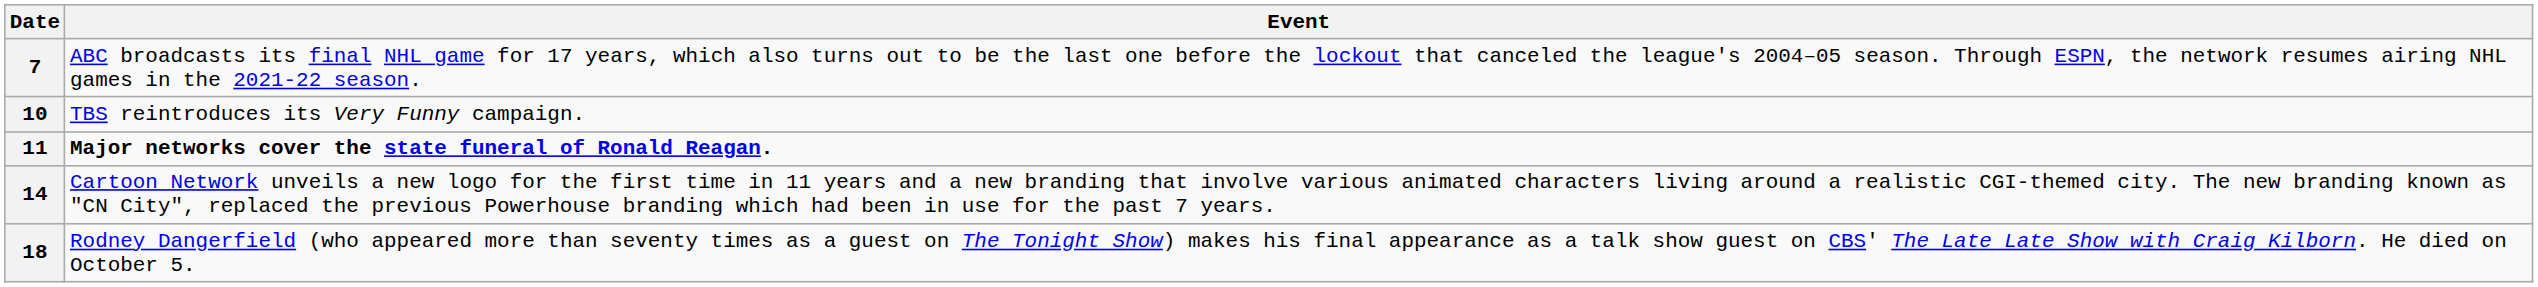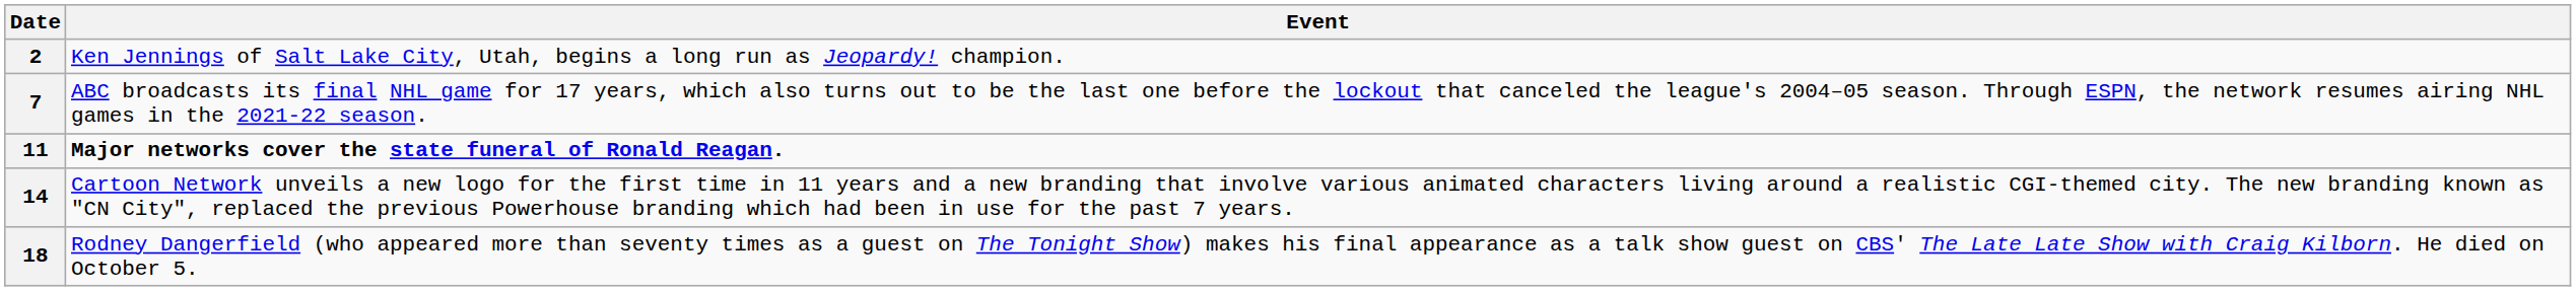+ row: 2 | Ken Jennings of Salt Lake City, Utah, begins a long run as Jeopardy! champion.
- row: 10 | TBS reintroduces its Very Funny campaign.
